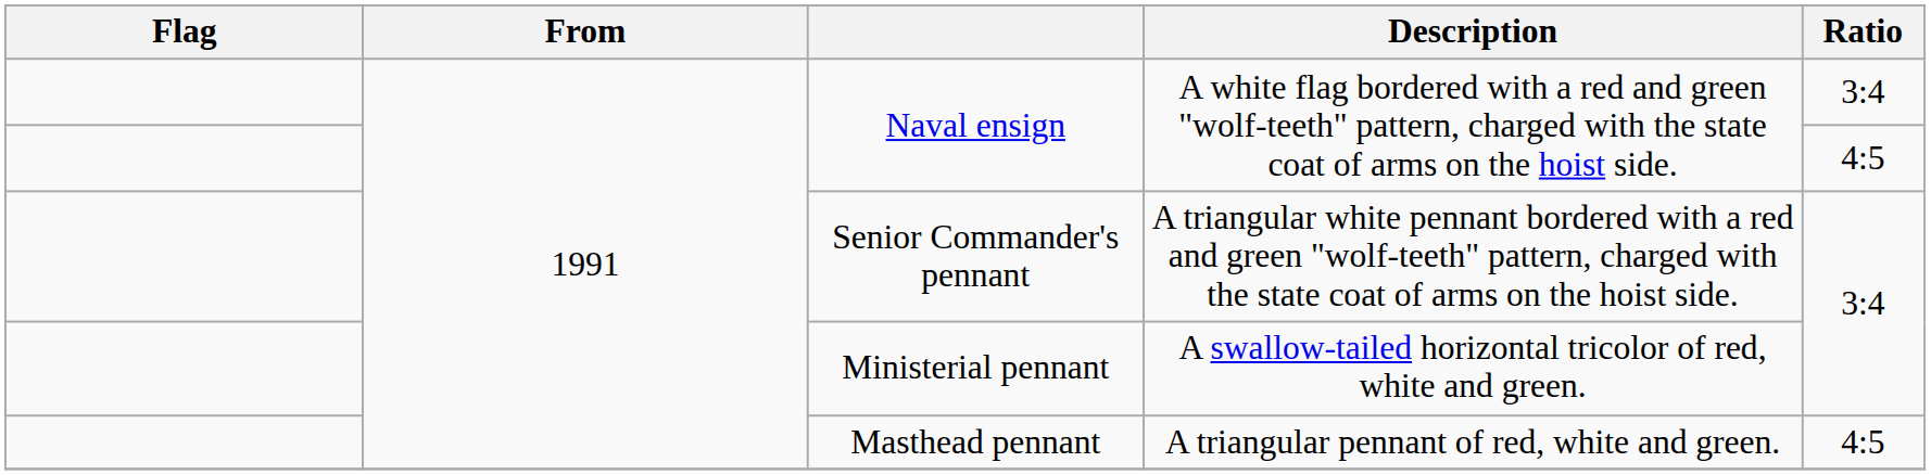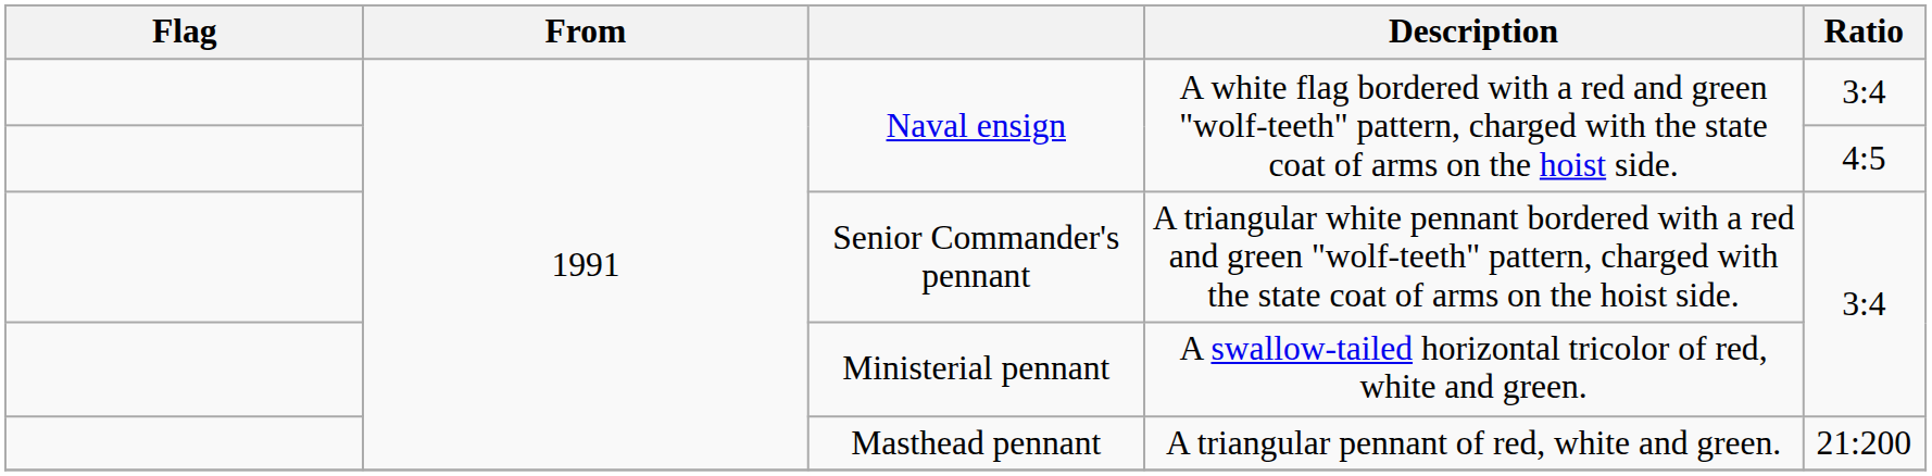Masthead pennant | Ratio: 4:5 -> 21:200
